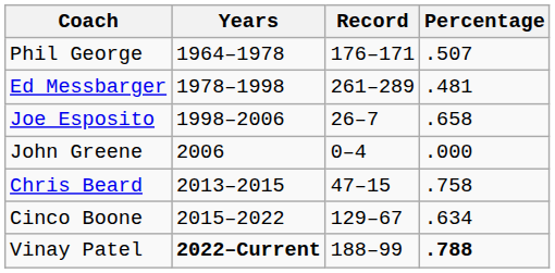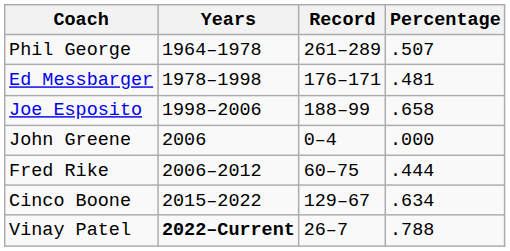Phil George | Record: 176–171 -> 261–289
Ed Messbarger | Record: 261–289 -> 176–171
Joe Esposito | Record: 26–7 -> 188–99
+ row: Fred Rike | 2006–2012 | 60–75 | .444
- row: Chris Beard | 2013–2015 | 47–15 | .758
Vinay Patel | Record: 188–99 -> 26–7
Vinay Patel | Percentage: bold -> normal
